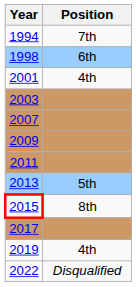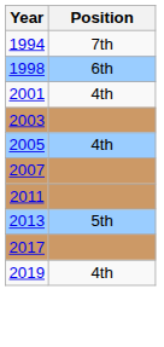+ row: 2005 | 4th
- row: 2009
- row: 2015 | 8th
- row: 2022 | Disqualified
